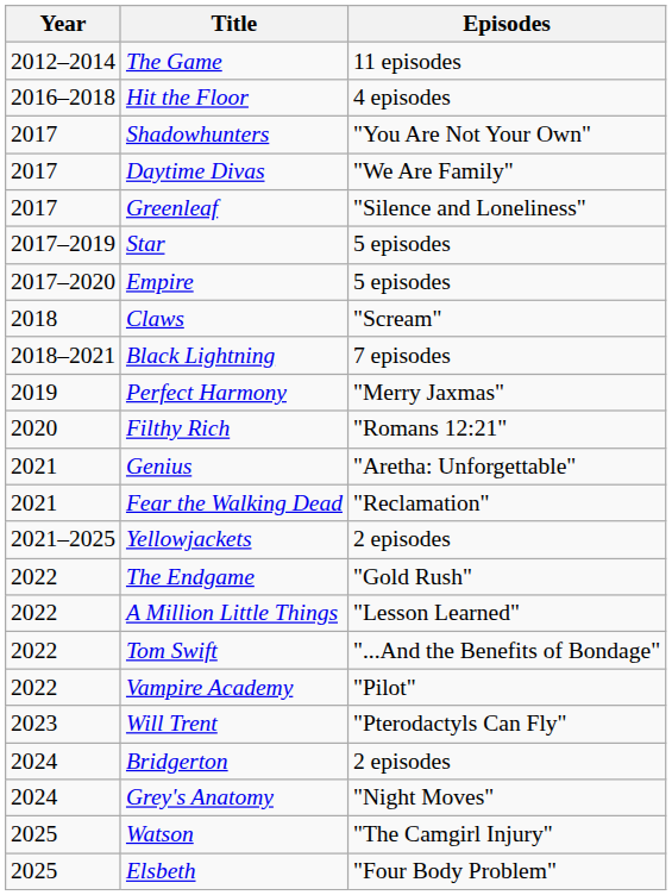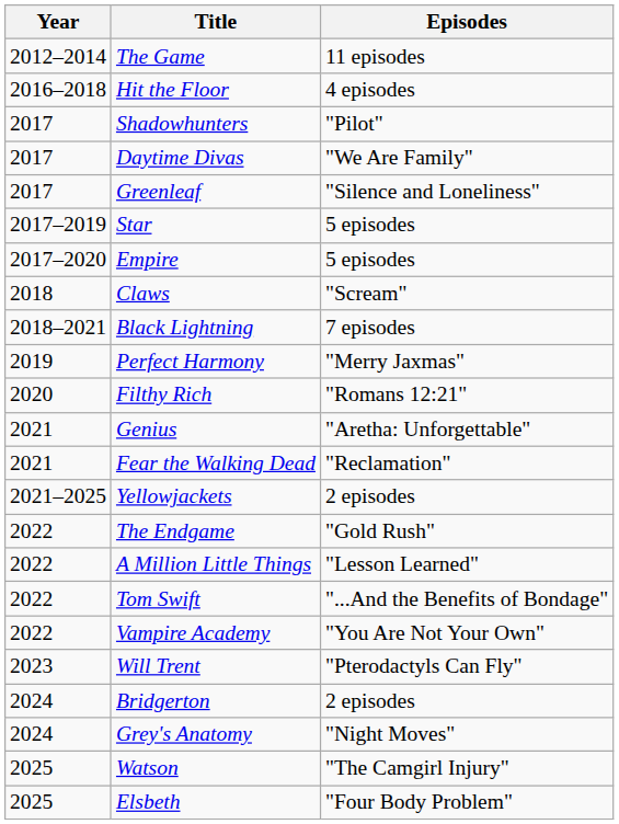Shadowhunters | Episodes: "You Are Not Your Own" -> "Pilot"
Vampire Academy | Episodes: "Pilot" -> "You Are Not Your Own"
